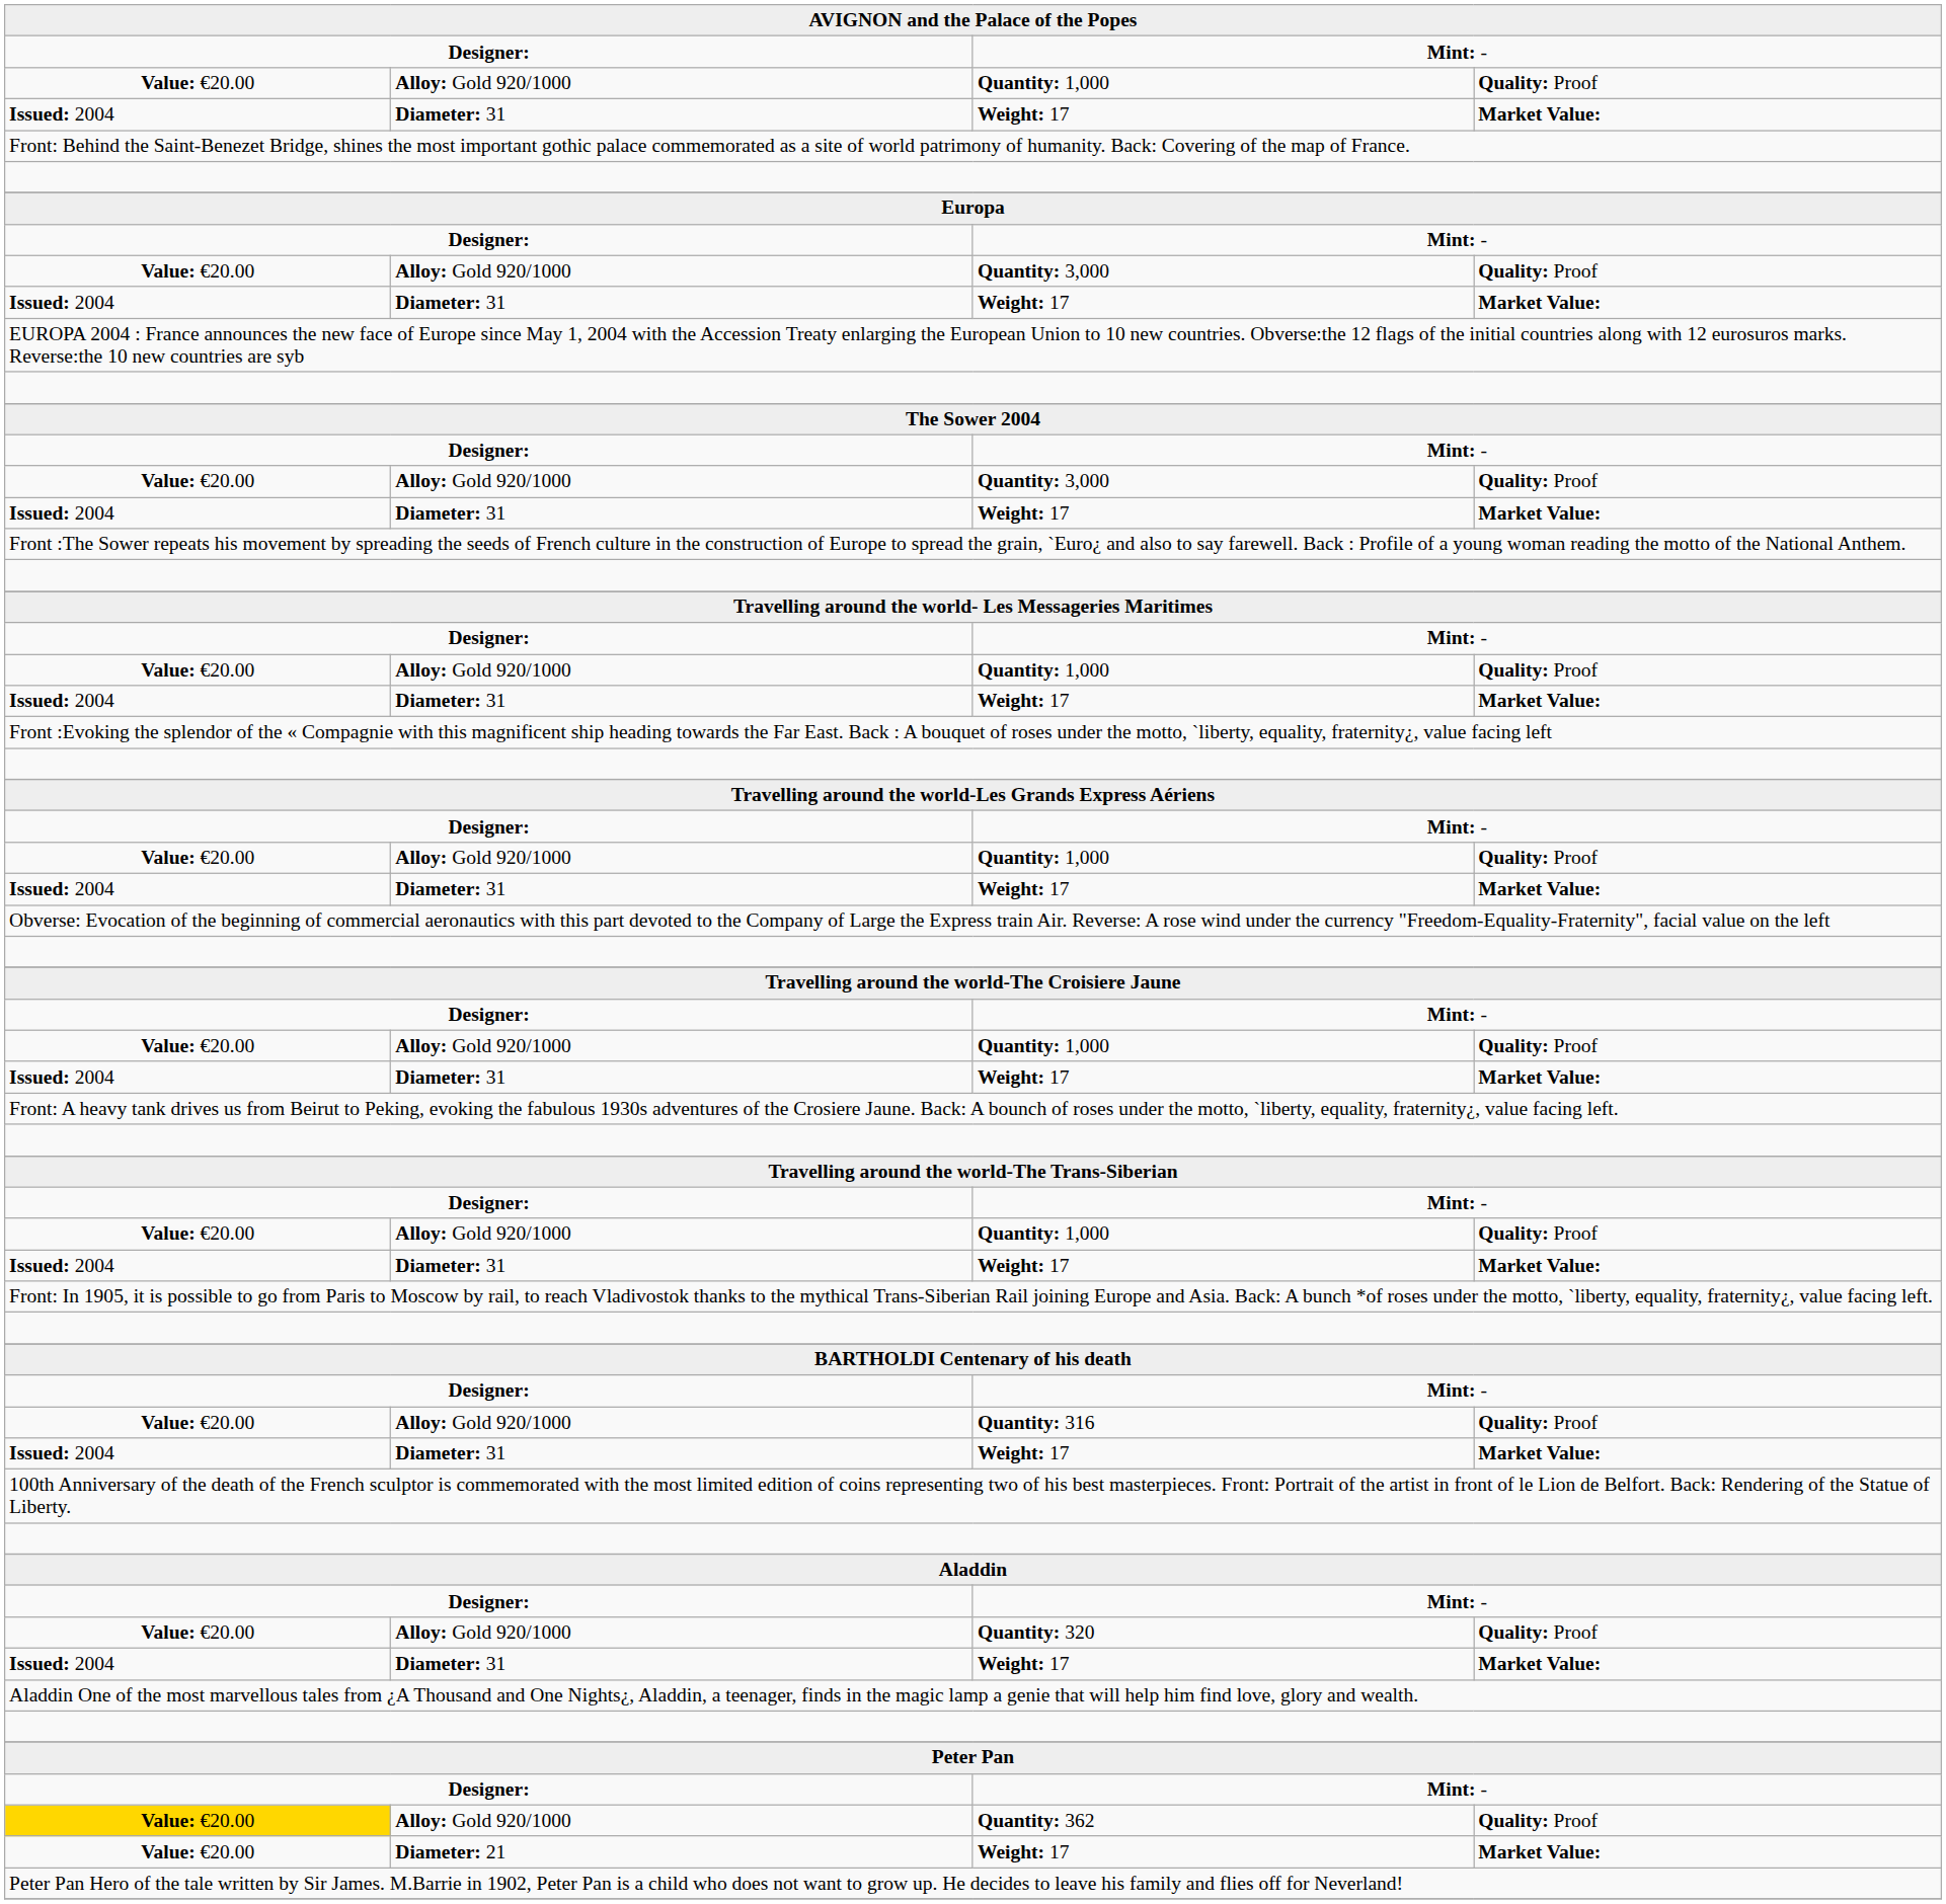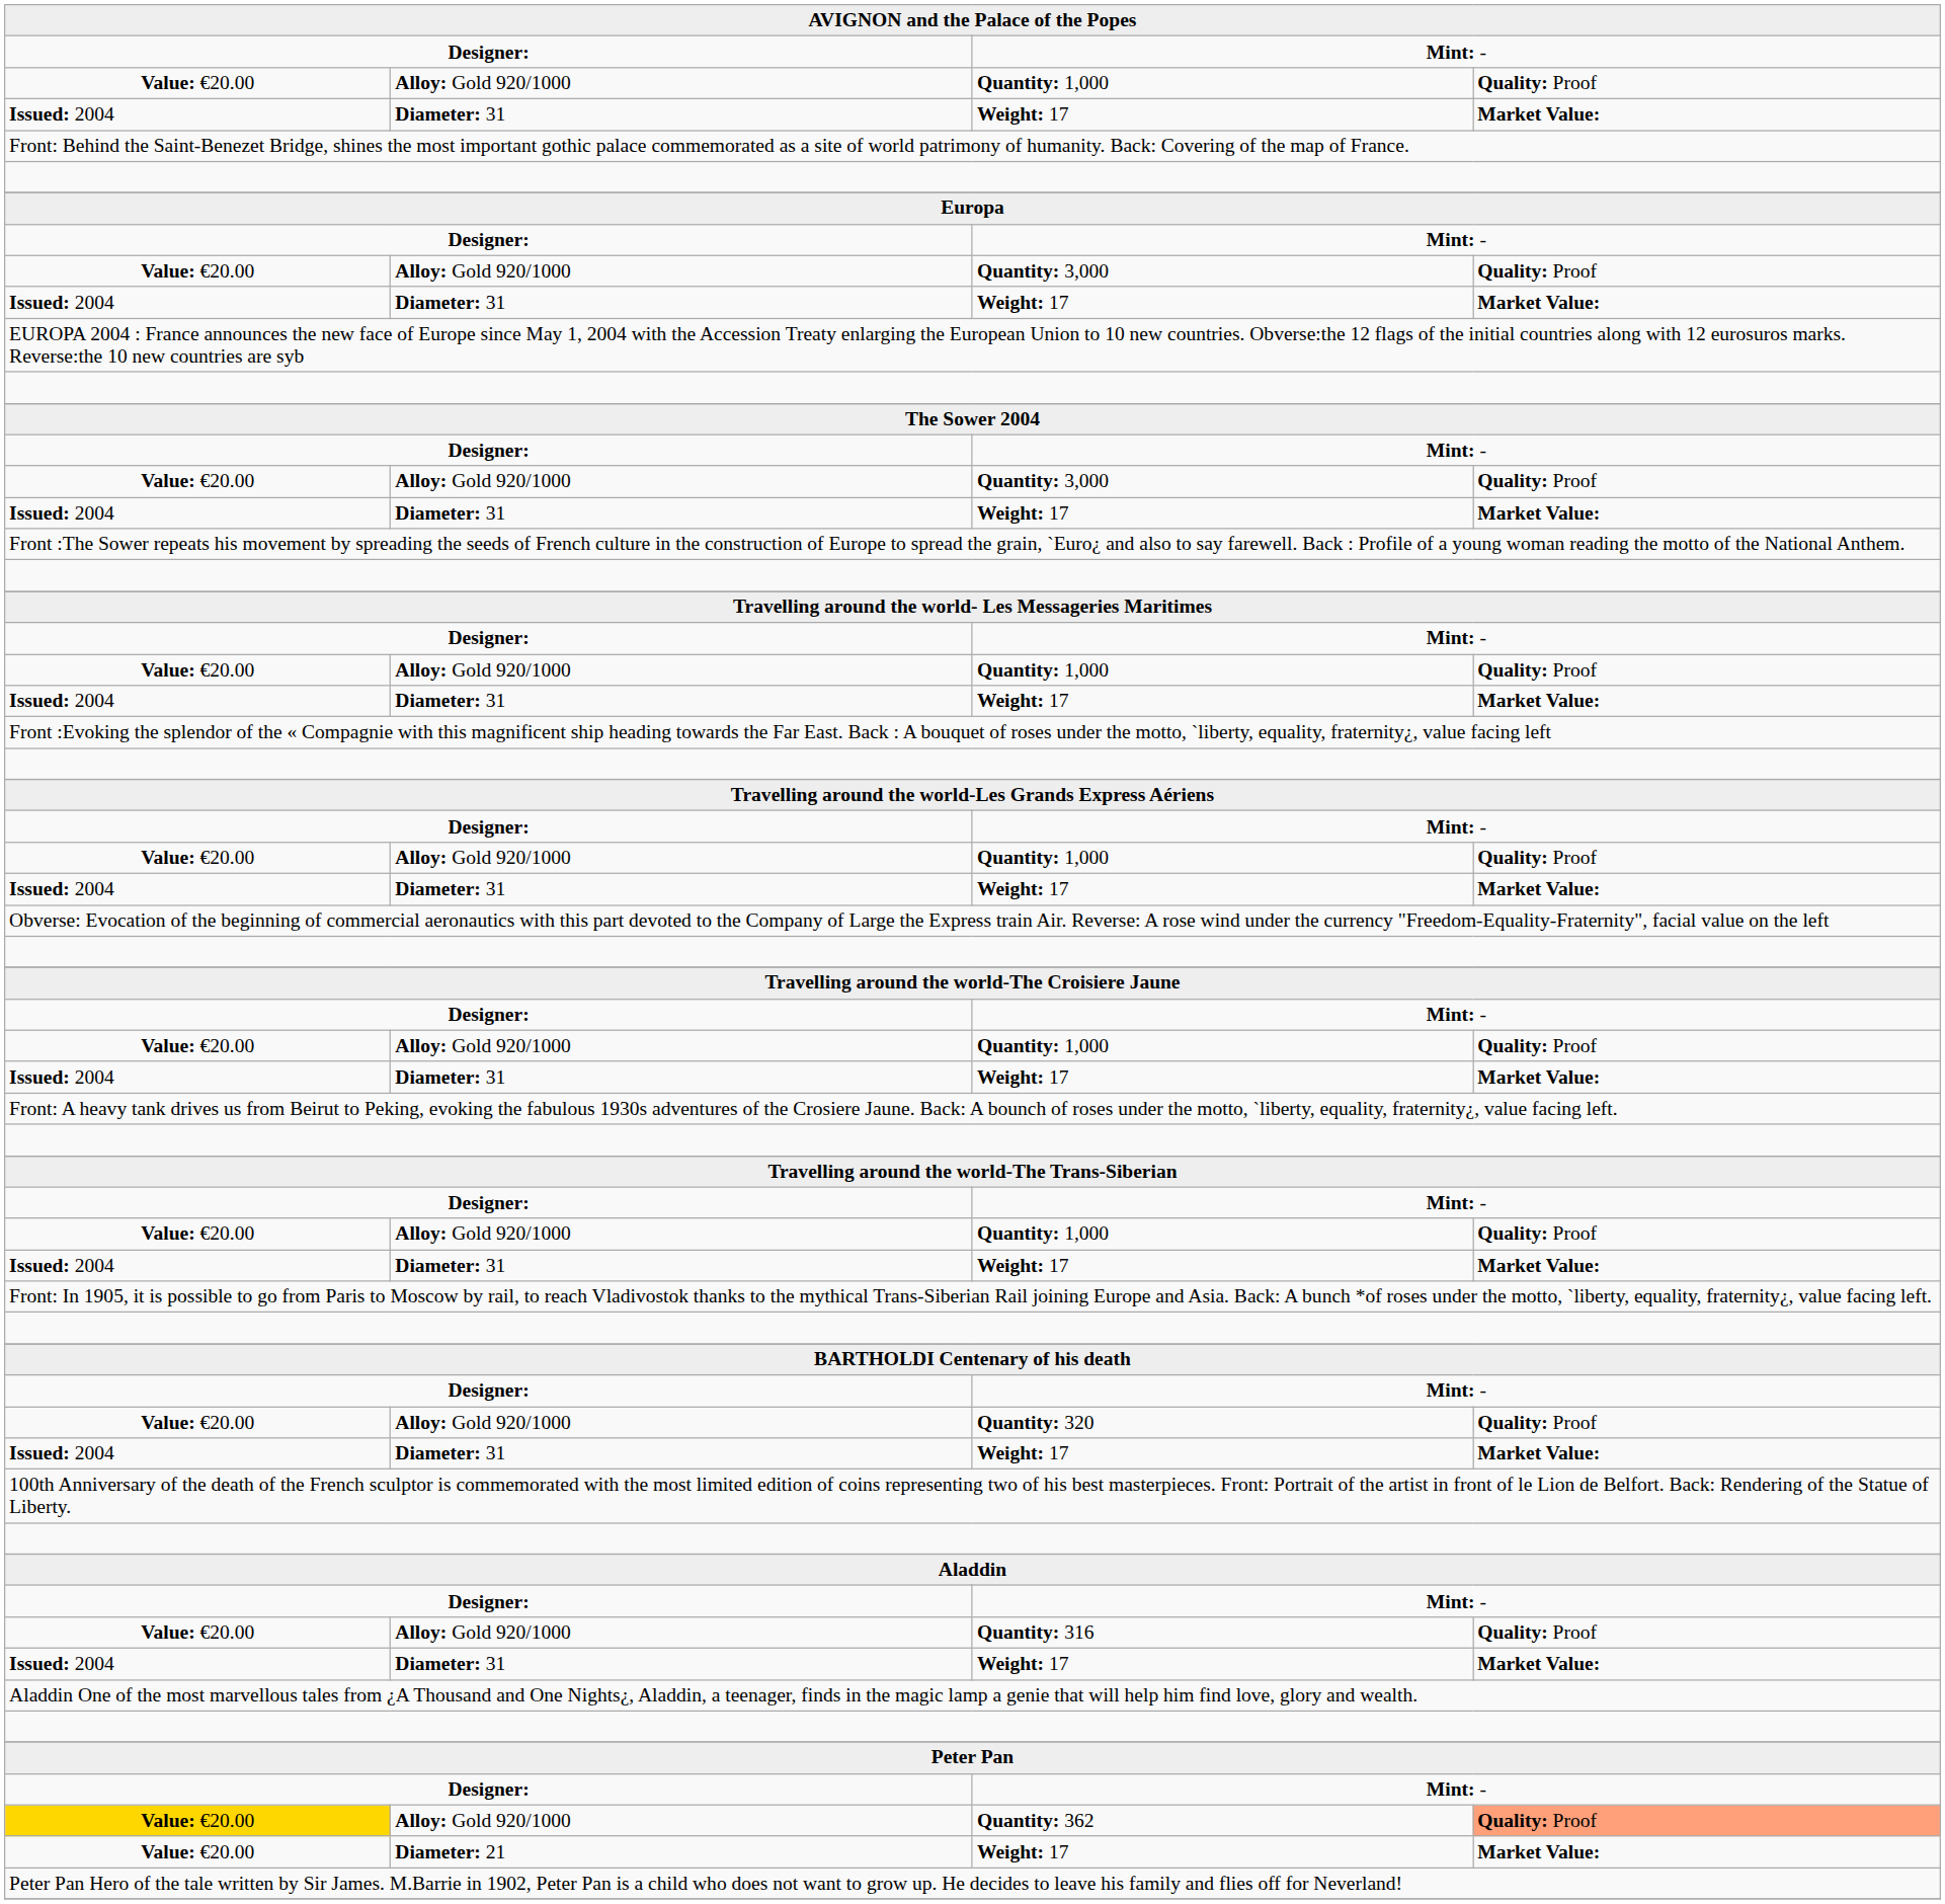rows swapped: Quantity: 320 <-> Quantity: 316
Quantity: 362 | column 4: no background -> lightsalmon background
